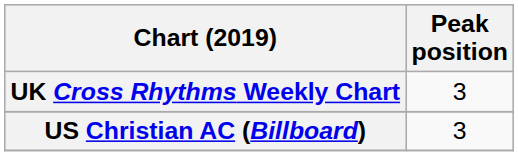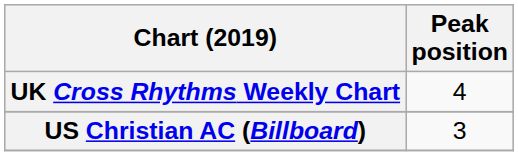UK Cross Rhythms Weekly Chart | Peak position: 3 -> 4
